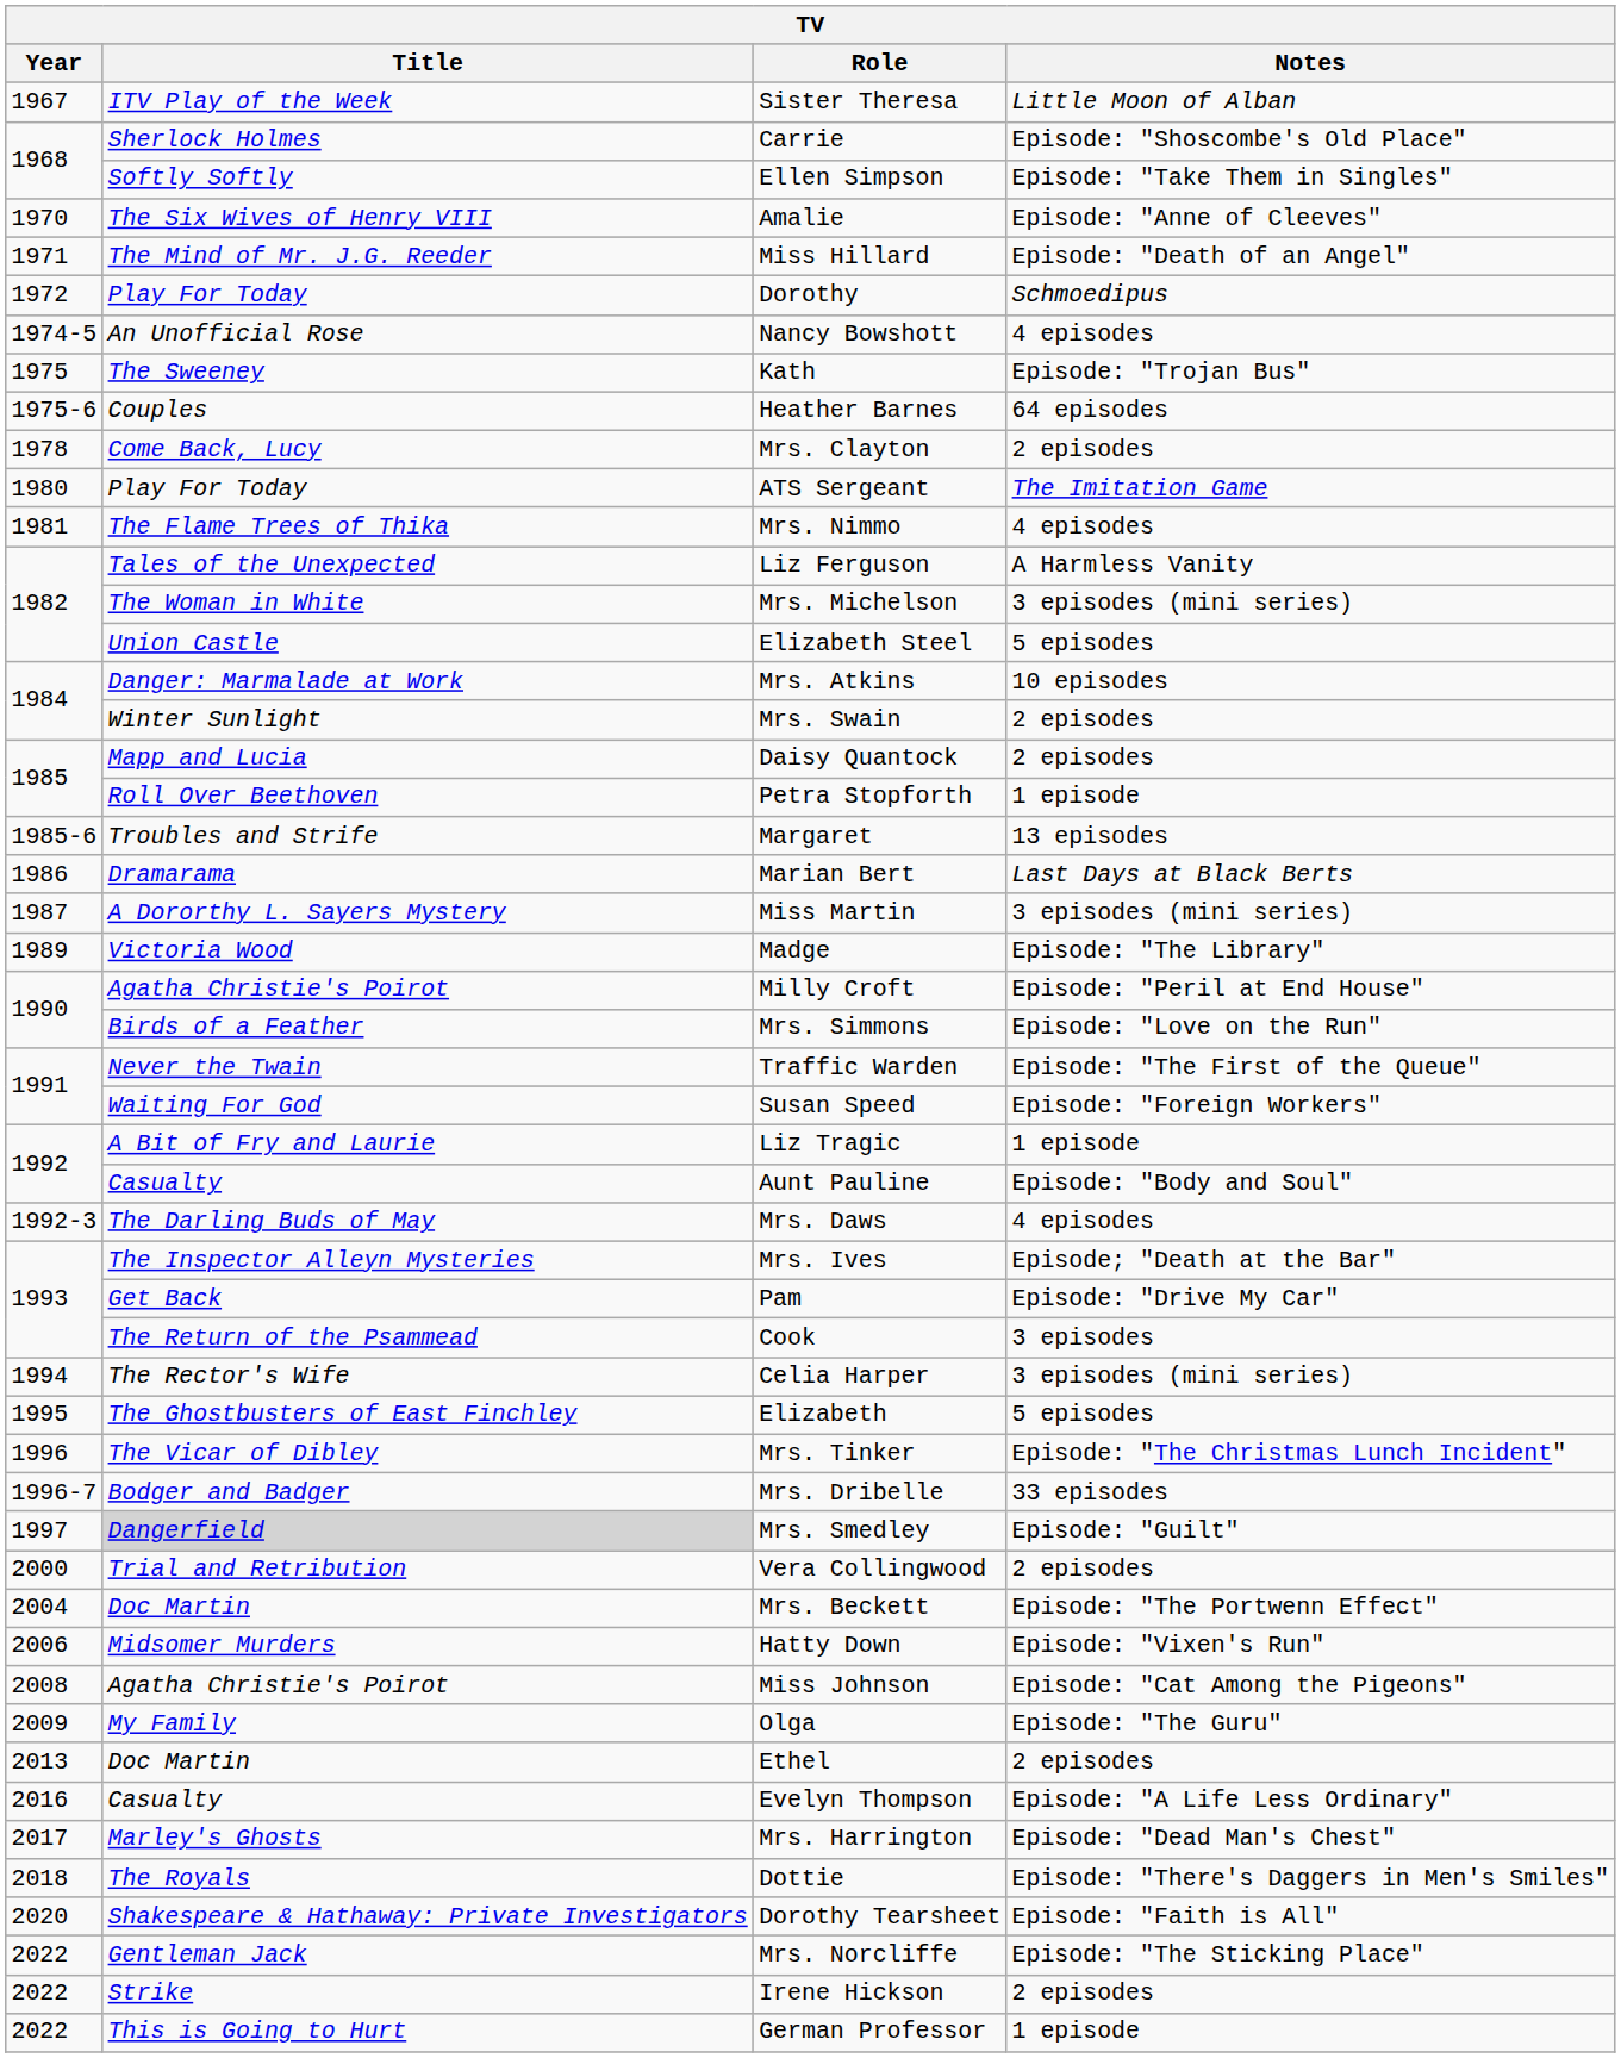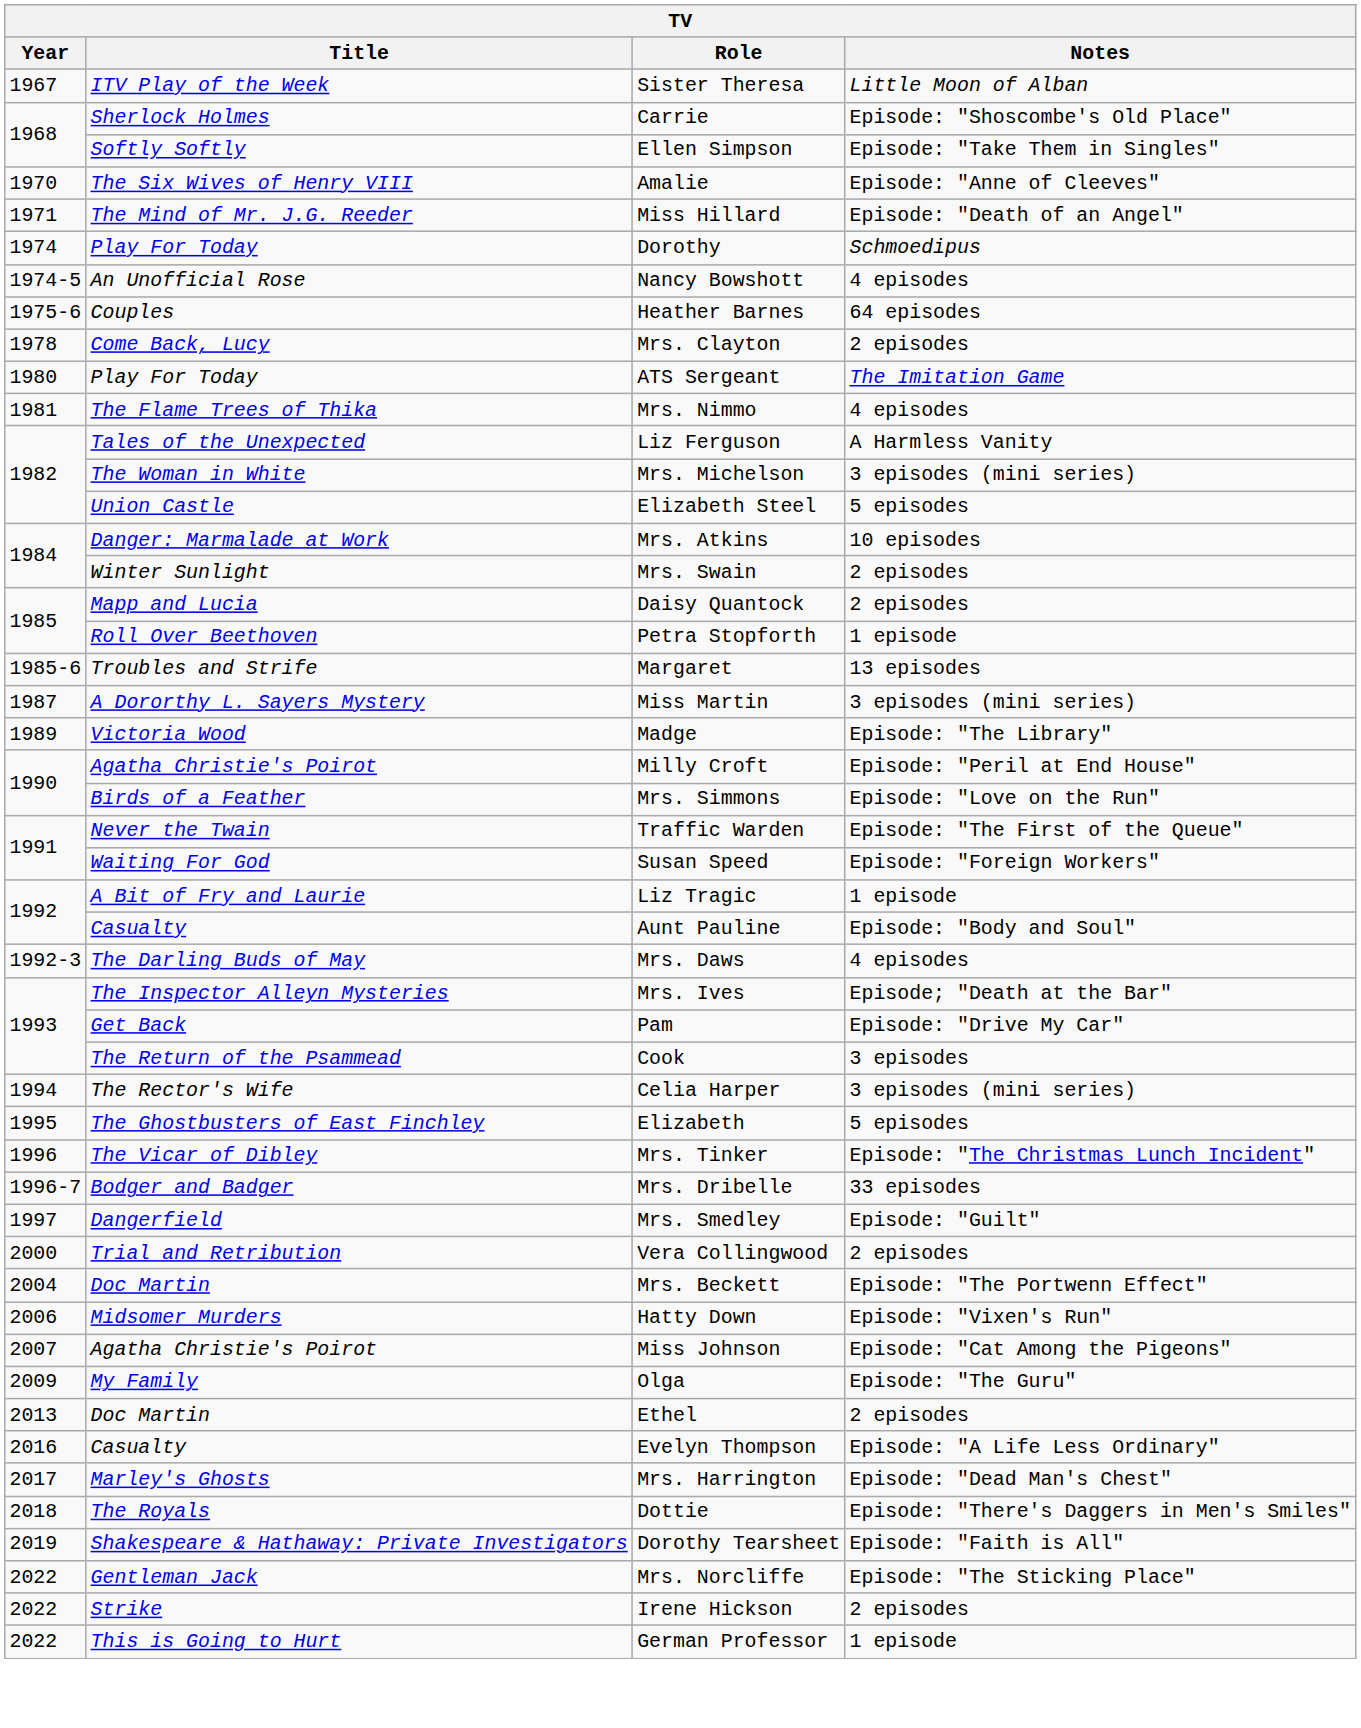Dorothy | Year: 1972 -> 1974
- row: 1975 | The Sweeney | Kath | Episode: "Trojan Bus"
- row: 1986 | Dramarama | Marian Bert | Last Days at Black Berts
Mrs. Smedley | Title: lightgrey background -> no background
Miss Johnson | Year: 2008 -> 2007
Dorothy Tearsheet | Year: 2020 -> 2019
